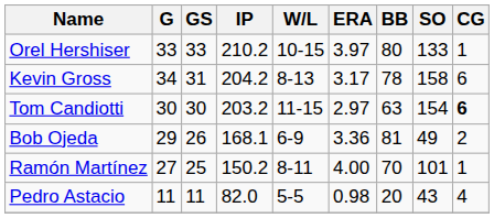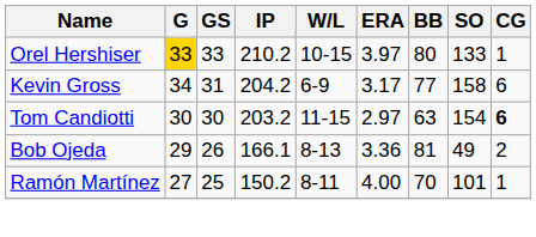Orel Hershiser | G: no background -> gold background
Kevin Gross | W/L: 8-13 -> 6-9
Kevin Gross | BB: 78 -> 77
Bob Ojeda | IP: 168.1 -> 166.1
Bob Ojeda | W/L: 6-9 -> 8-13
- row: Pedro Astacio | 11 | 11 | 82.0 | 5-5 | 0.98 | 20 | 43 | 4
